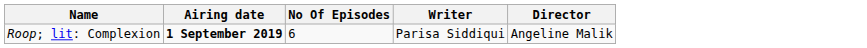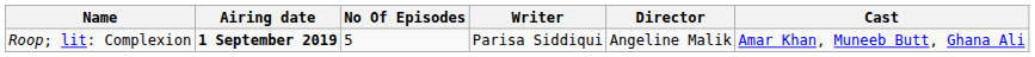+ column: Cast | Amar Khan, Muneeb Butt, Ghana Ali
Roop; lit: Complexion | No Of Episodes: 6 -> 5
